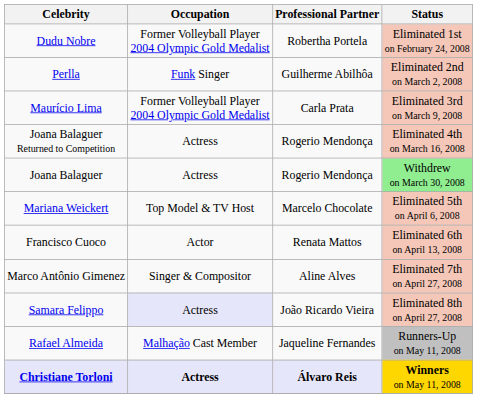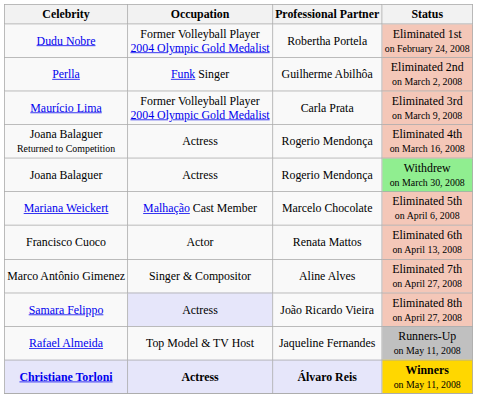Mariana Weickert | Occupation: Top Model & TV Host -> Malhação Cast Member
Rafael Almeida | Occupation: Malhação Cast Member -> Top Model & TV Host
